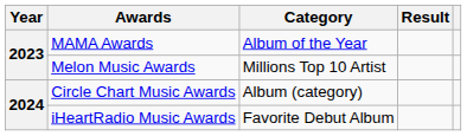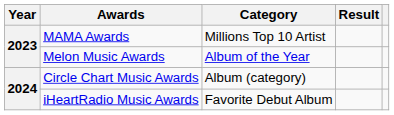MAMA Awards | Category: Album of the Year -> Millions Top 10 Artist
Melon Music Awards | Category: Millions Top 10 Artist -> Album of the Year
